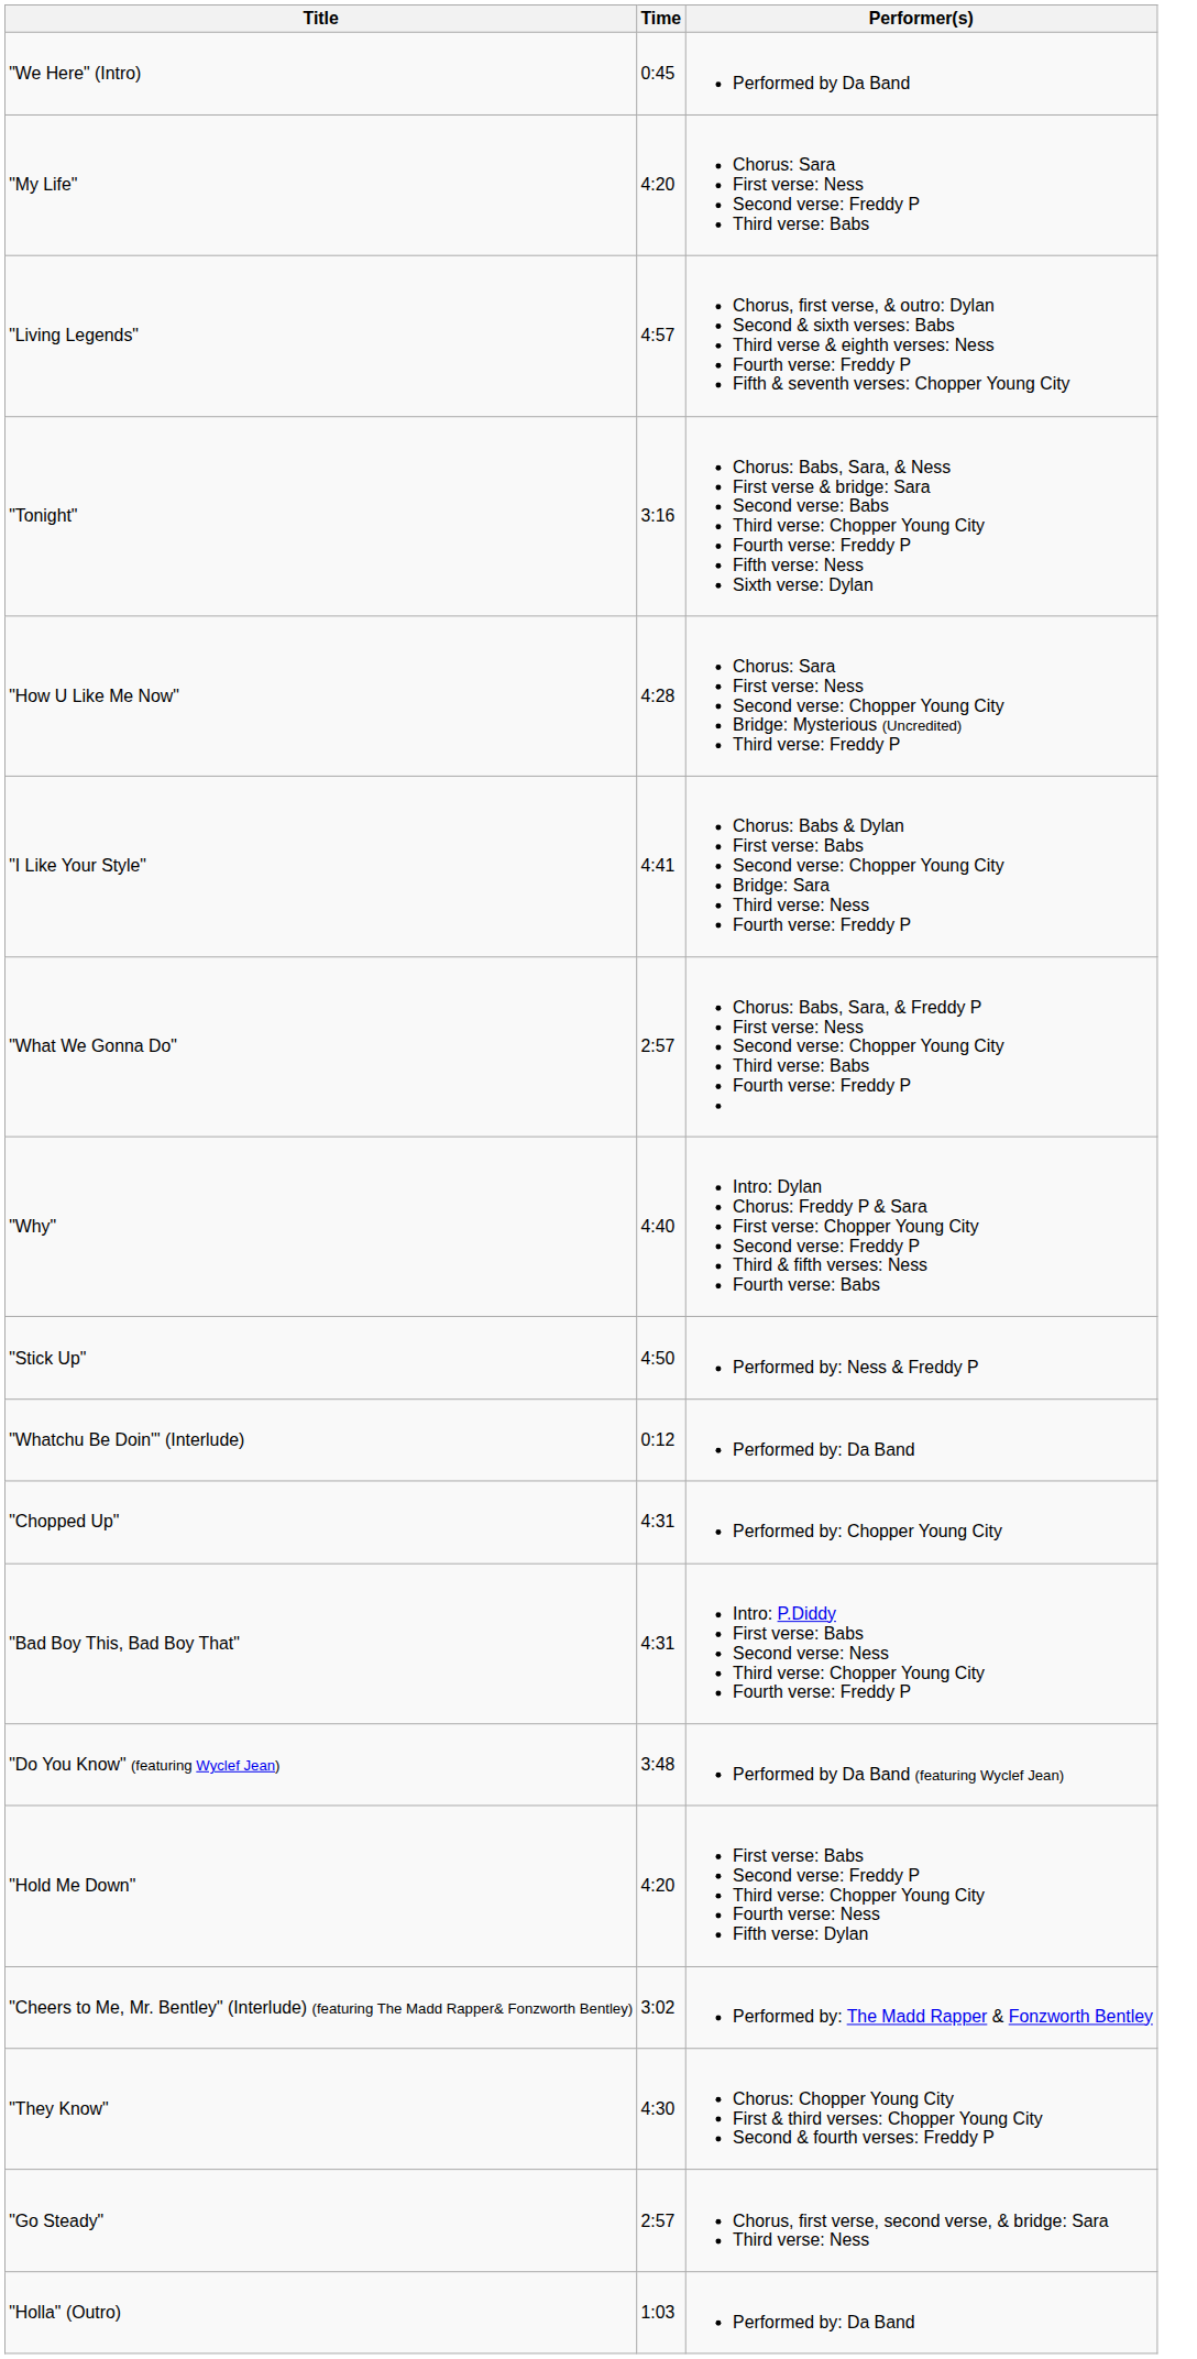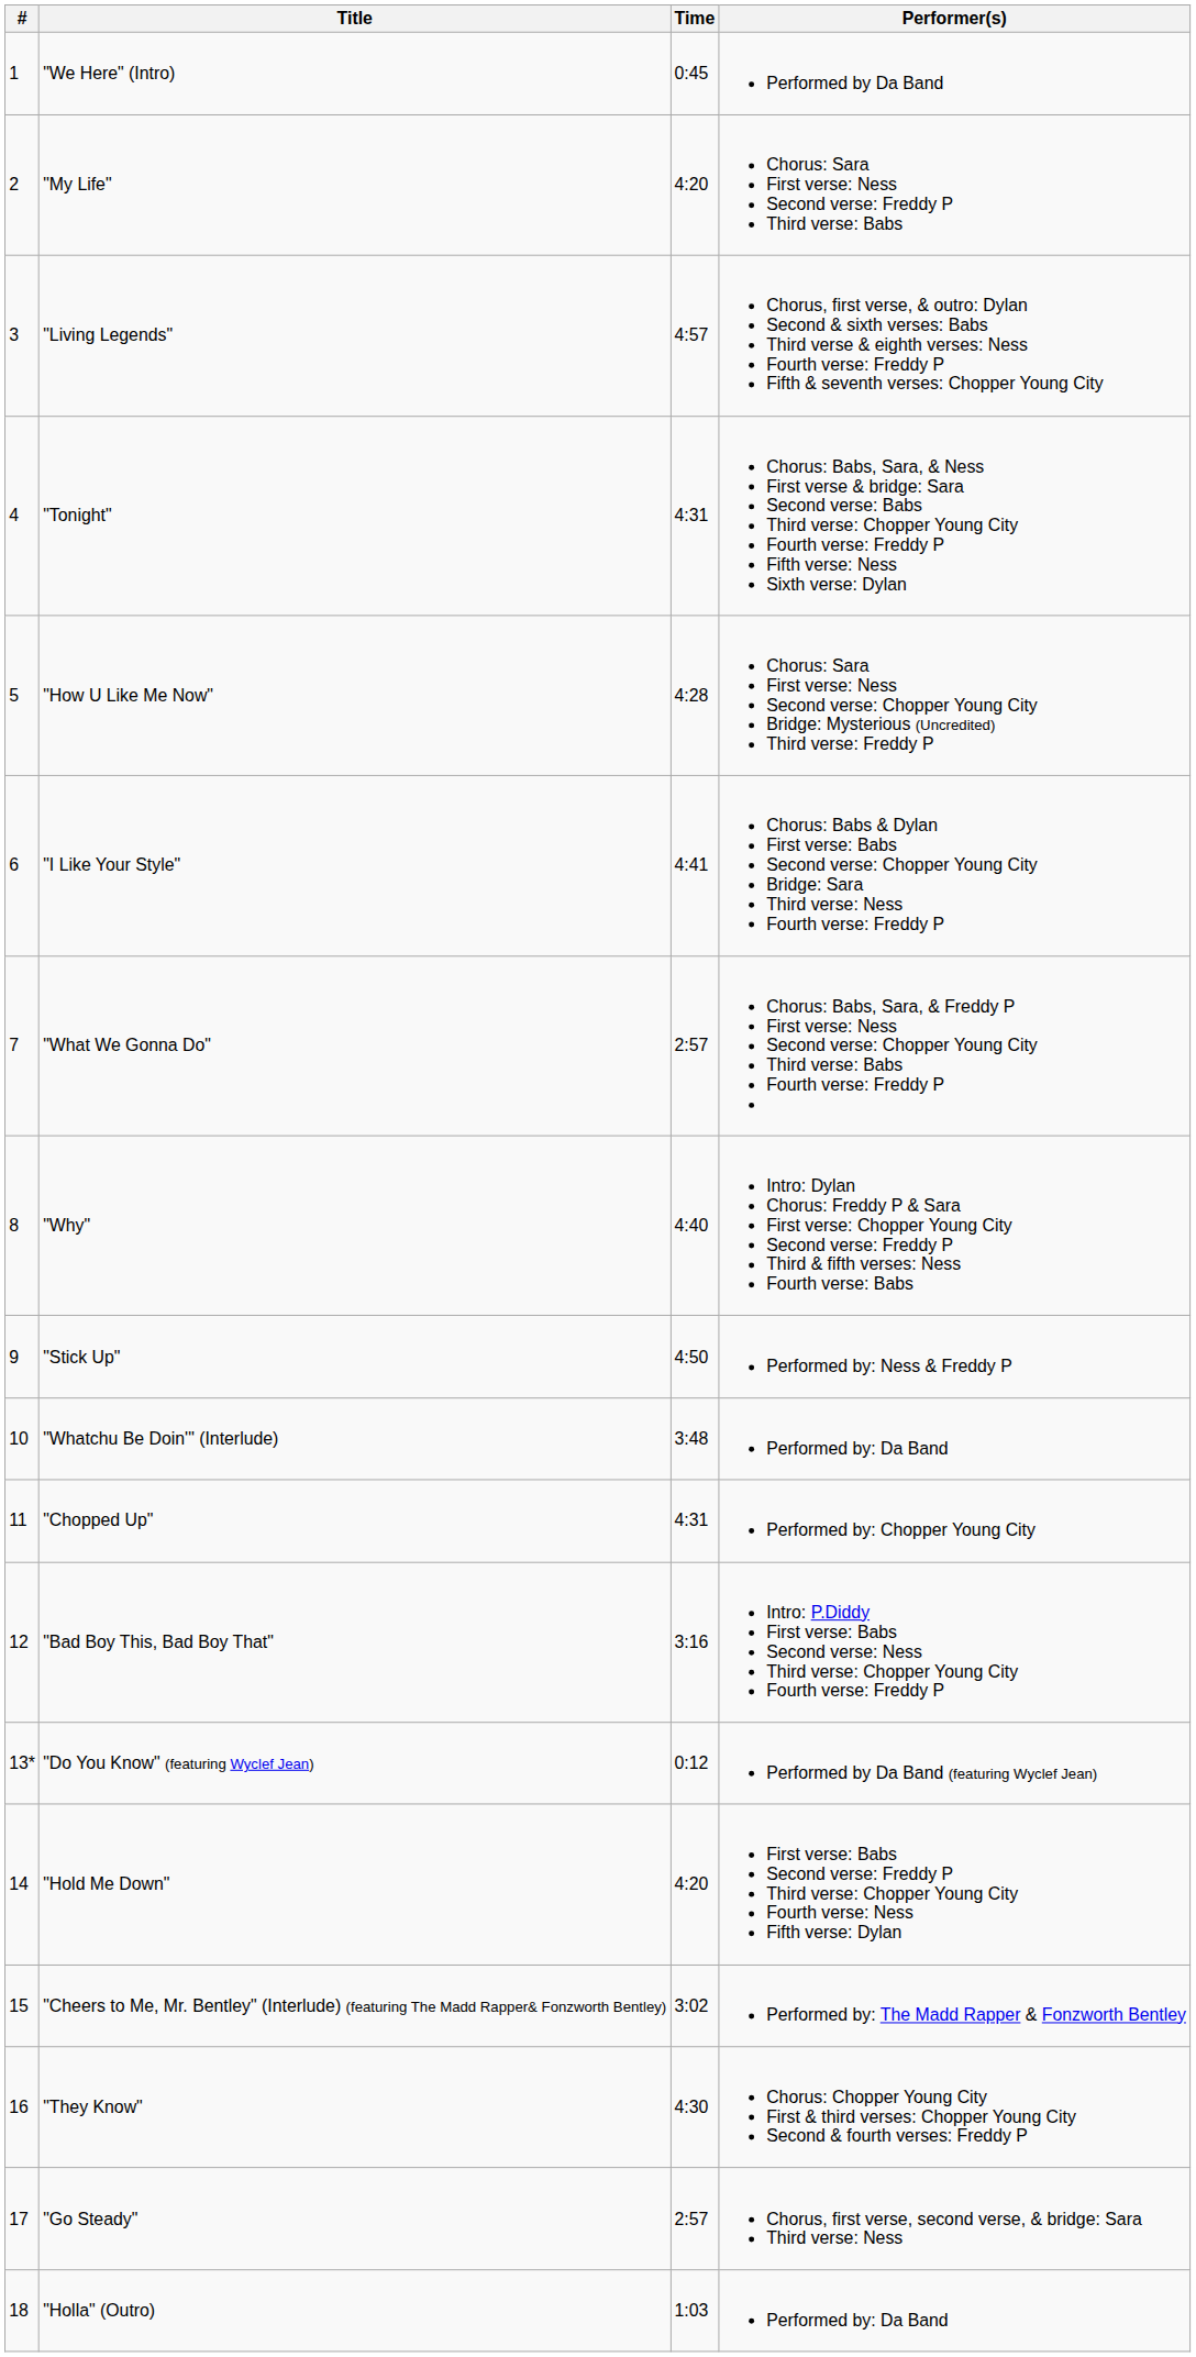+ column: # | 1 | 2 | 3 | 4 | 5 | 6 | 7 | 8 | 9 | 10 | 11 | 12 | 13* | 14 | 15 | 16 | 17 | 18
"Tonight" | Time: 3:16 -> 4:31
"Whatchu Be Doin'" (Interlude) | Time: 0:12 -> 3:48
"Bad Boy This, Bad Boy That" | Time: 4:31 -> 3:16
"Do You Know" (featuring Wyclef Jean) | Time: 3:48 -> 0:12
